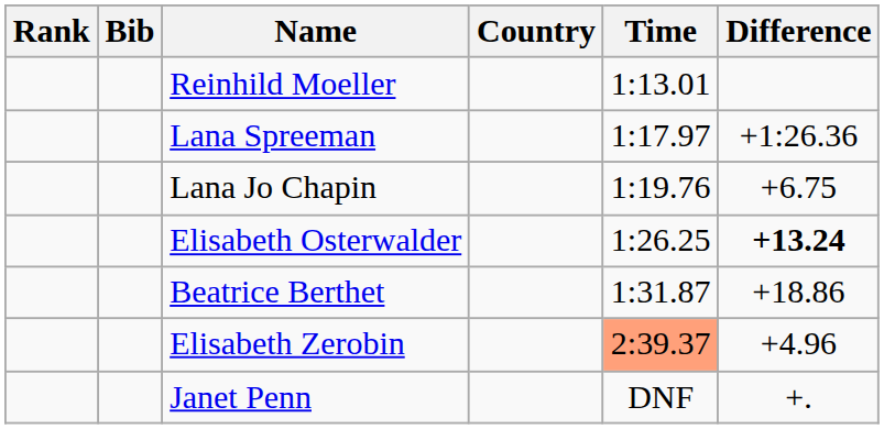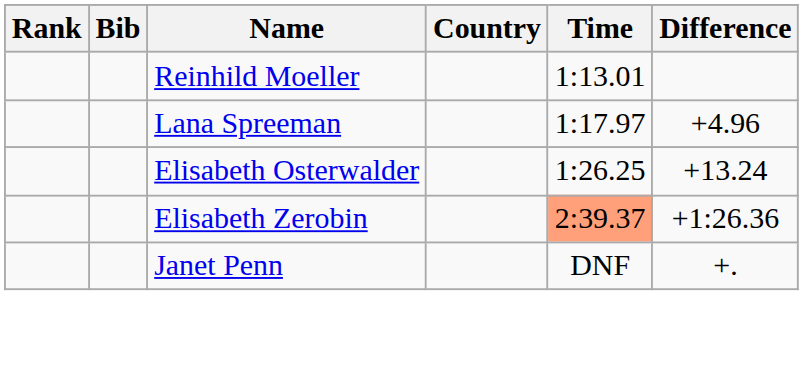Lana Spreeman | Difference: +1:26.36 -> +4.96
- row: Lana Jo Chapin | 1:19.76 | +6.75
Elisabeth Osterwalder | Difference: bold -> normal
- row: Beatrice Berthet | 1:31.87 | +18.86
Elisabeth Zerobin | Difference: +4.96 -> +1:26.36
